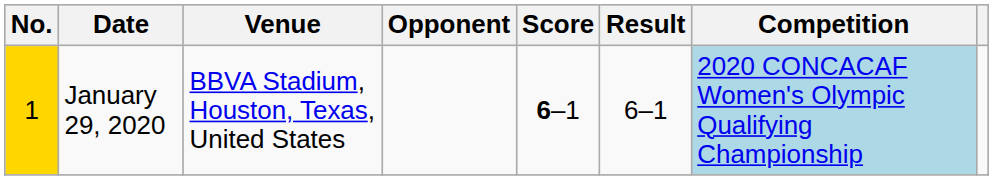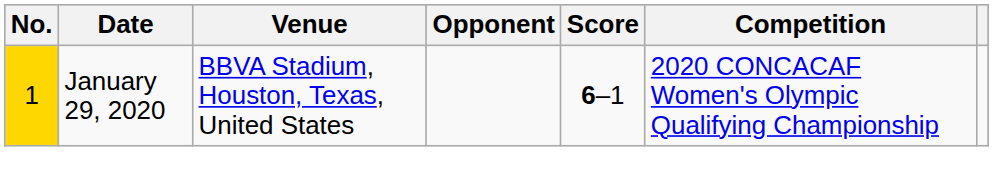- column: Result | 6–1
January 29, 2020 | Competition: lightblue background -> no background
